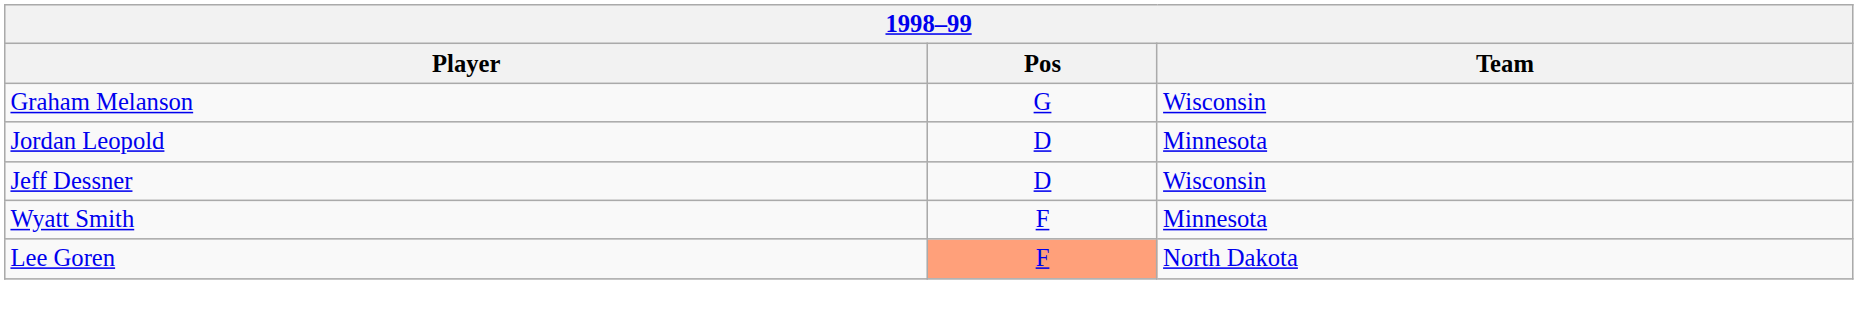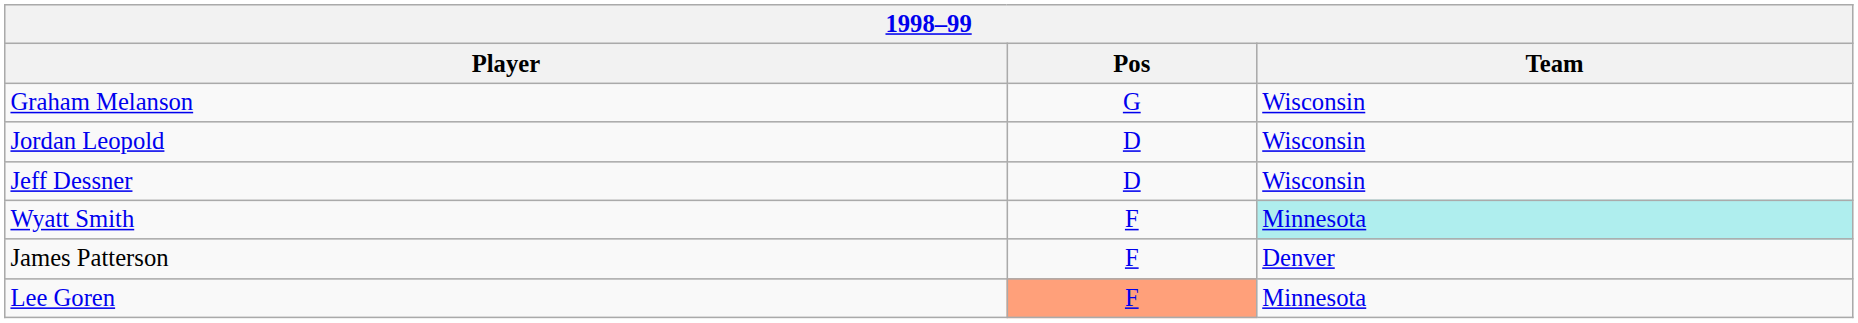Jordan Leopold | Team: Minnesota -> Wisconsin
Wyatt Smith | Team: no background -> paleturquoise background
+ row: James Patterson | F | Denver
Lee Goren | Team: North Dakota -> Minnesota
